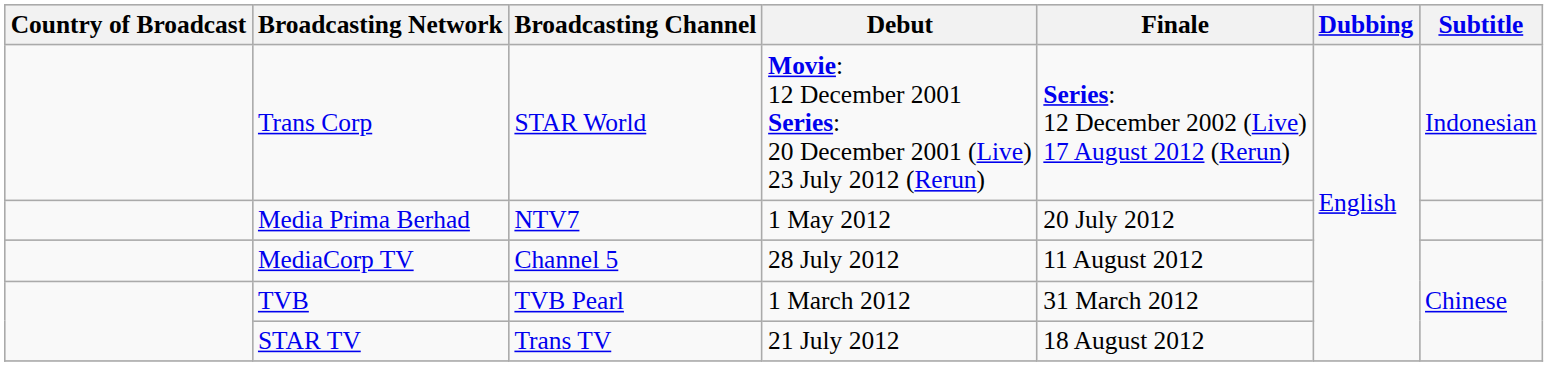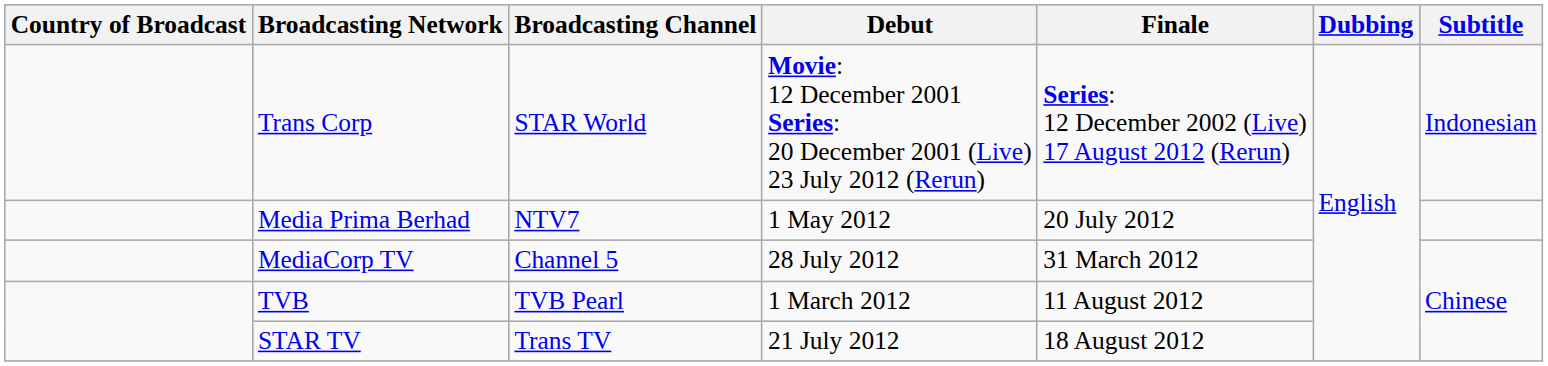MediaCorp TV | Finale: 11 August 2012 -> 31 March 2012
TVB | Finale: 31 March 2012 -> 11 August 2012
